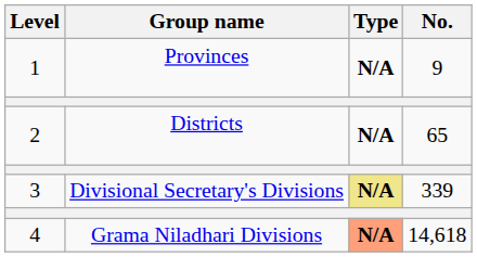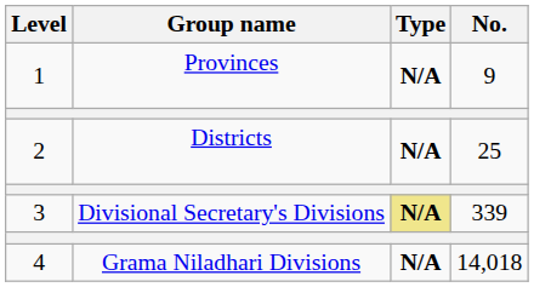Districts | No.: 65 -> 25
Grama Niladhari Divisions | Type: lightsalmon background -> no background
Grama Niladhari Divisions | No.: 14,618 -> 14,018
